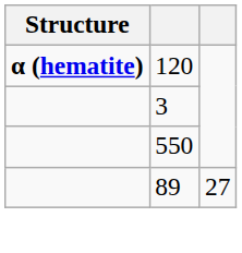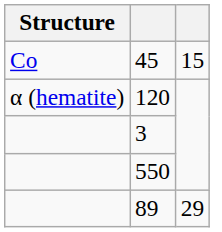+ row: Co | 45 | 15
120 | Structure: bold -> normal
89 | column 3: 27 -> 29
